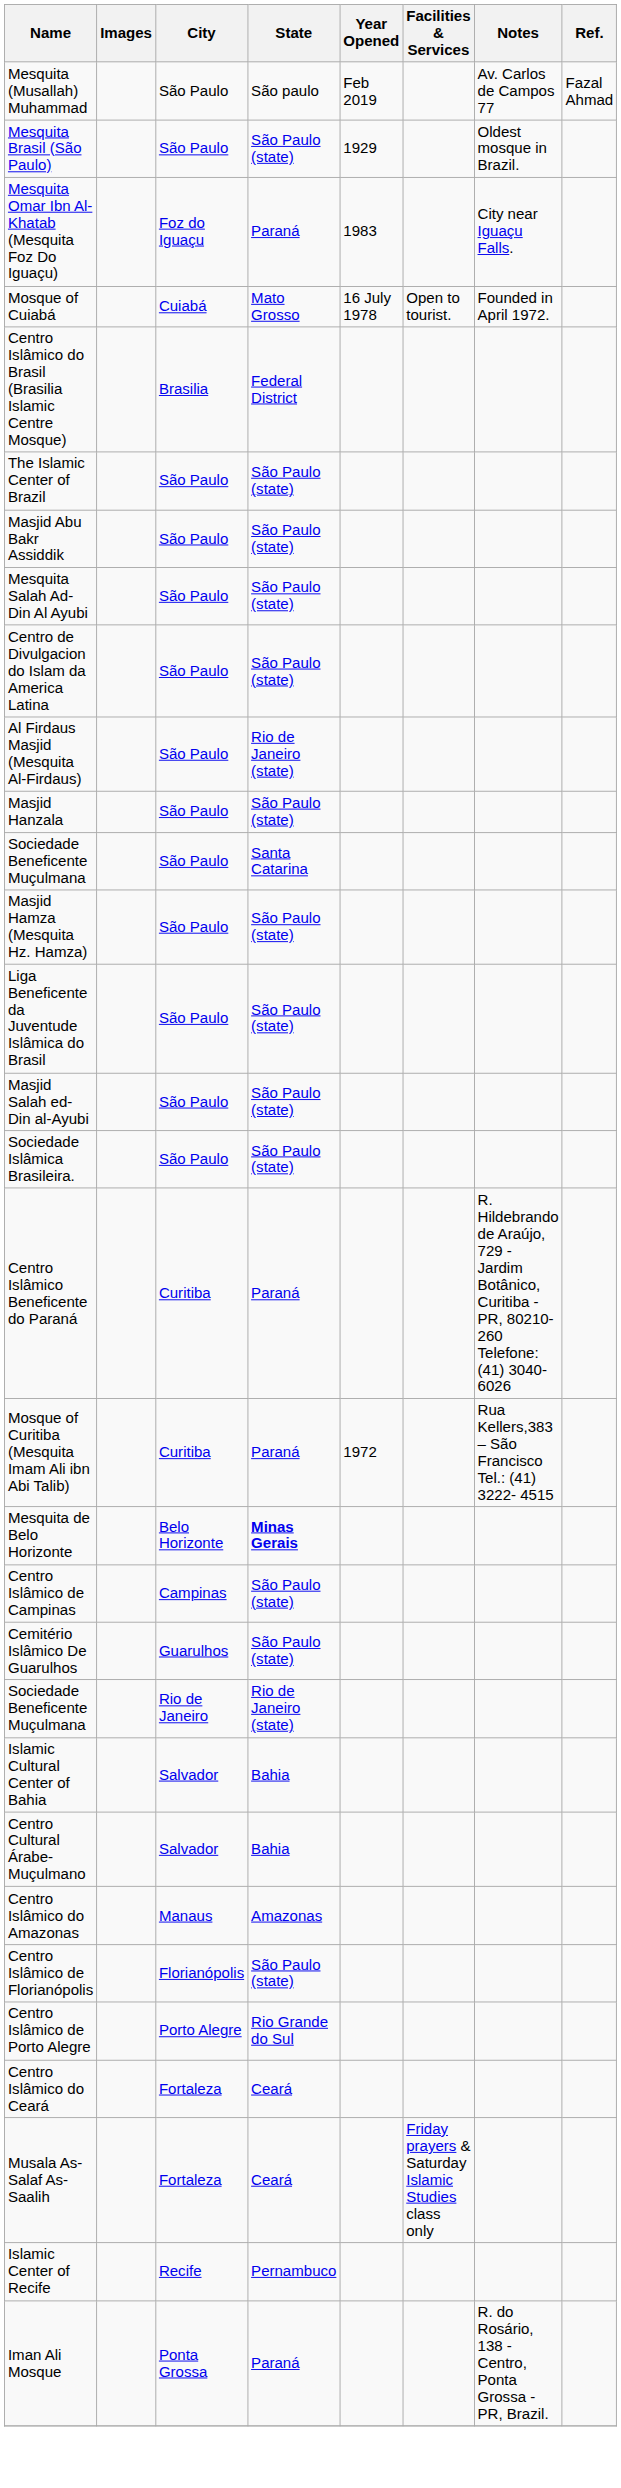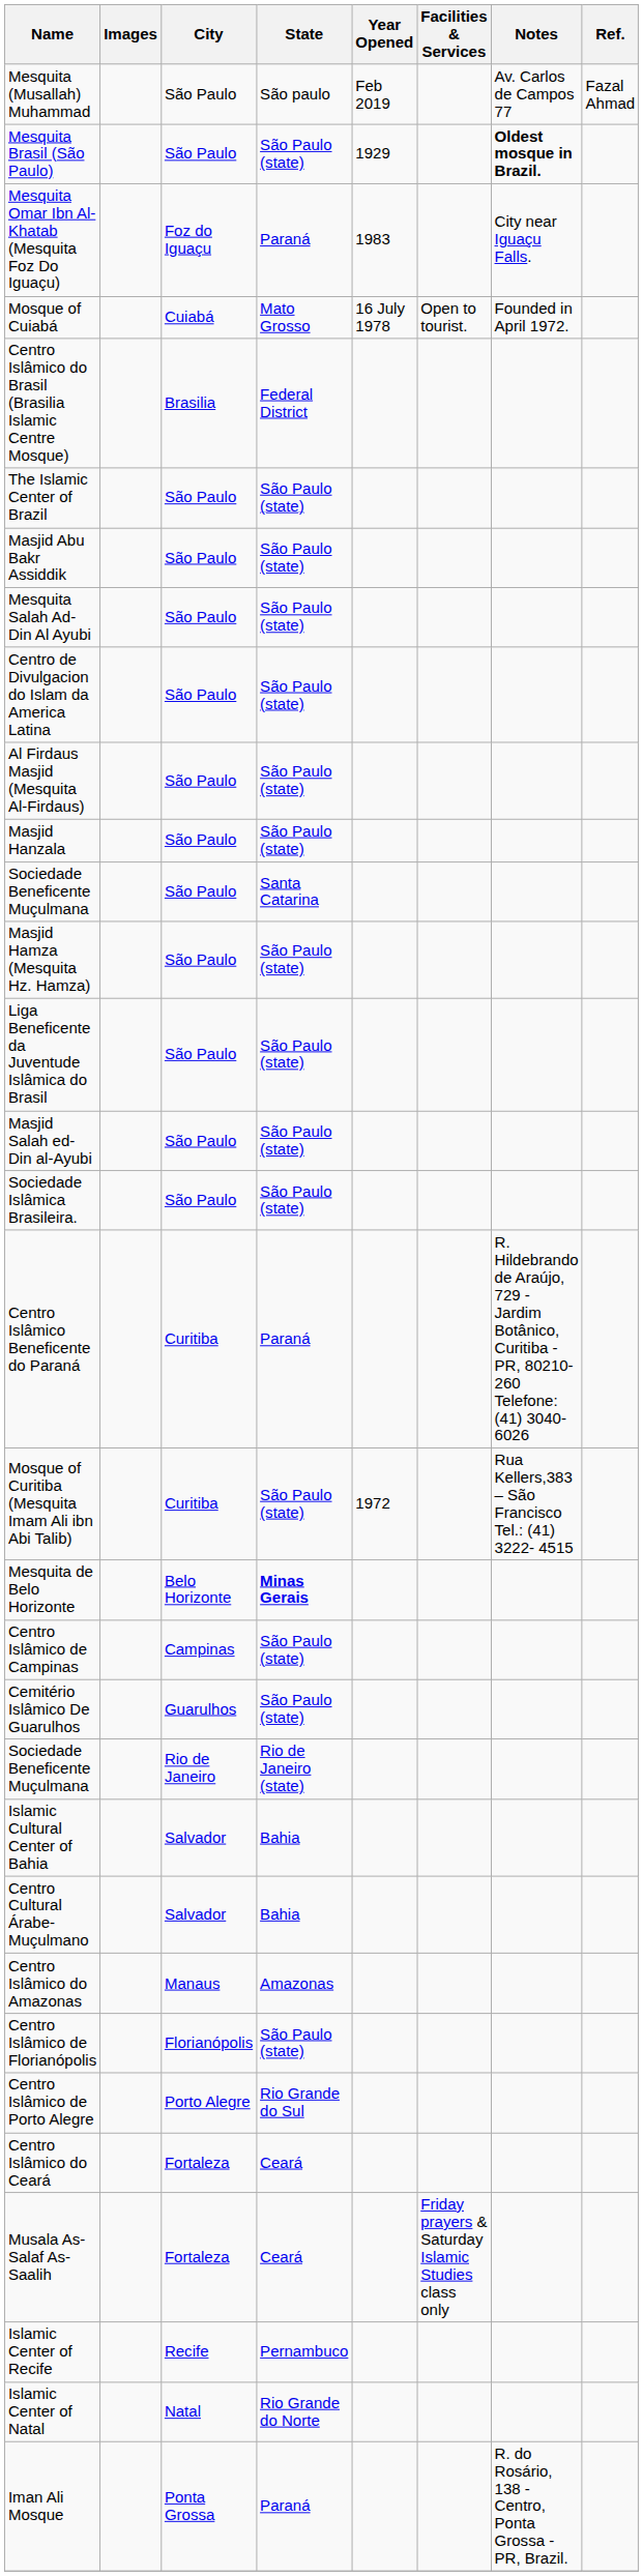Mesquita Brasil (São Paulo) | Notes: normal -> bold
Al Firdaus Masjid (Mesquita Al-Firdaus) | State: Rio de Janeiro (state) -> São Paulo (state)
Mosque of Curitiba (Mesquita Imam Ali ibn Abi Talib) | State: Paraná -> São Paulo (state)
+ row: Islamic Center of Natal | Natal | Rio Grande do Norte
